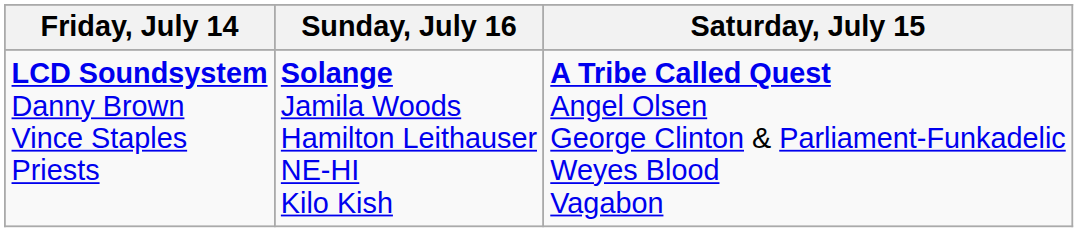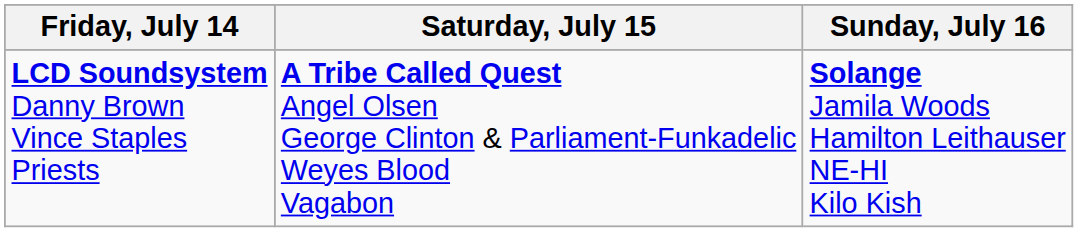columns swapped: Saturday, July 15 <-> Sunday, July 16
